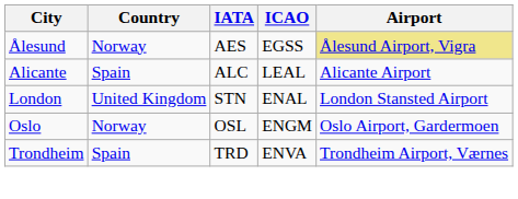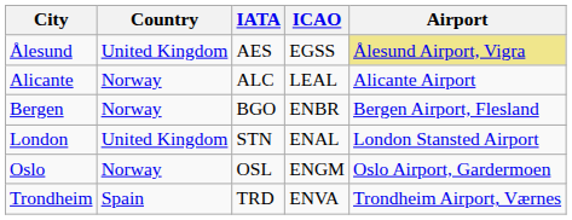Ålesund | Country: Norway -> United Kingdom
Alicante | Country: Spain -> Norway
+ row: Bergen | Norway | BGO | ENBR | Bergen Airport, Flesland
